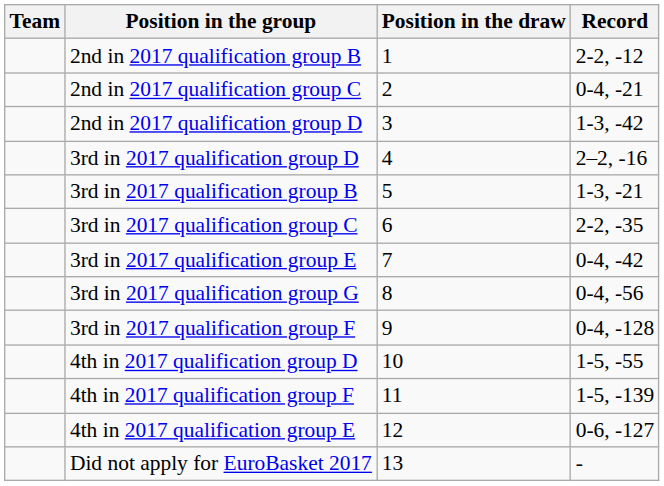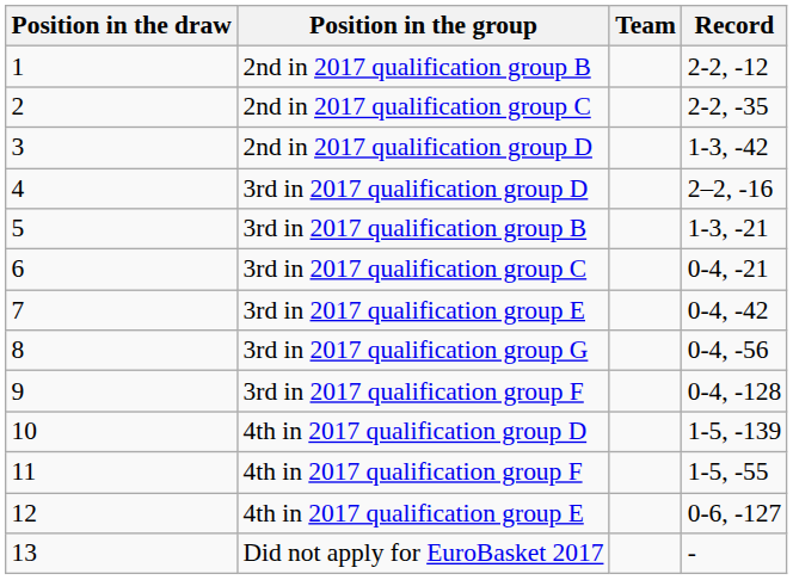columns swapped: Team <-> Position in the draw
2nd in 2017 qualification group C | Record: 0-4, -21 -> 2-2, -35
3rd in 2017 qualification group C | Record: 2-2, -35 -> 0-4, -21
4th in 2017 qualification group D | Record: 1-5, -55 -> 1-5, -139
4th in 2017 qualification group F | Record: 1-5, -139 -> 1-5, -55
